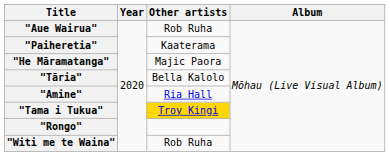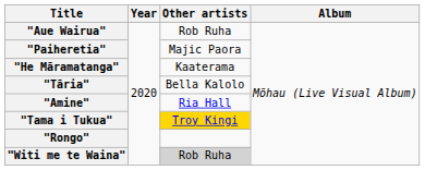"Paiheretia" | Other artists: Kaaterama -> Majic Paora
"He Māramatanga" | Other artists: Majic Paora -> Kaaterama
"Witi me te Waina" | Other artists: no background -> lightgrey background
